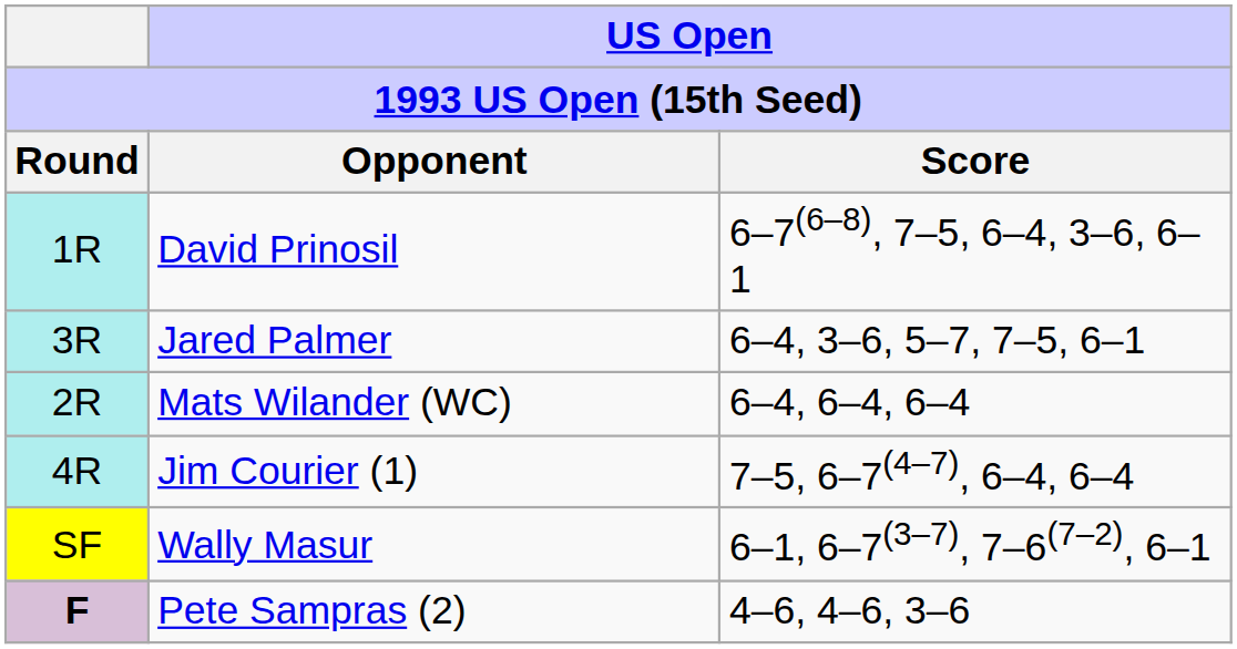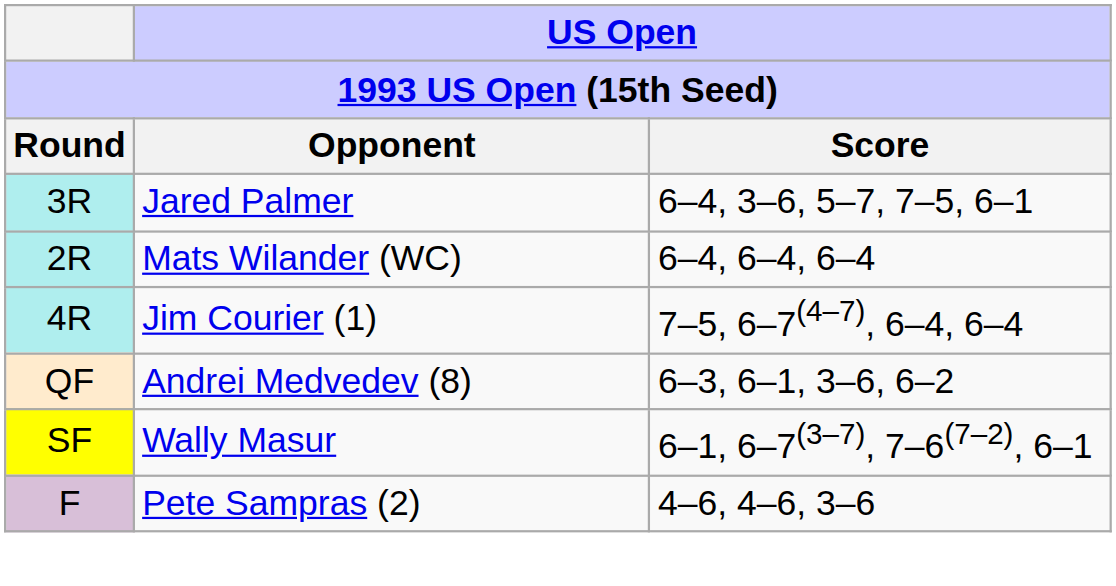- row: 1R | David Prinosil | 6–7(6–8), 7–5, 6–4, 3–6, 6–1
+ row: QF | Andrei Medvedev (8) | 6–3, 6–1, 3–6, 6–2
Pete Sampras (2) | Round: bold -> normal
